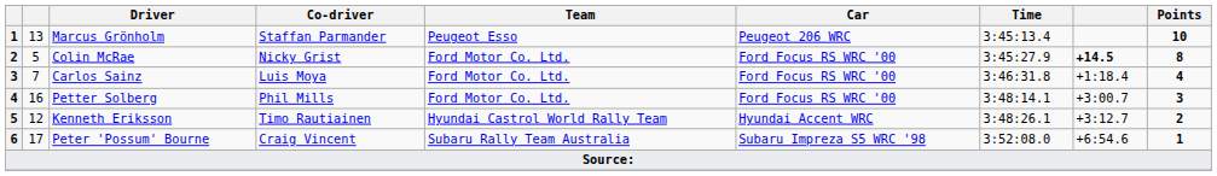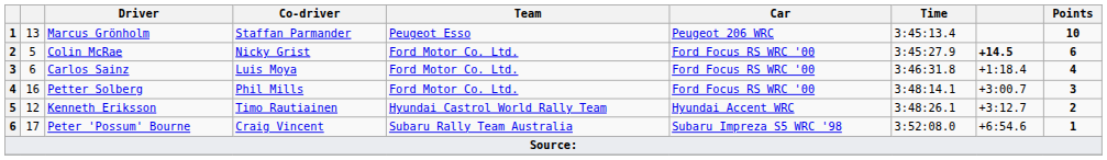Colin McRae | Points: 8 -> 6
Carlos Sainz | column 2: 7 -> 6
